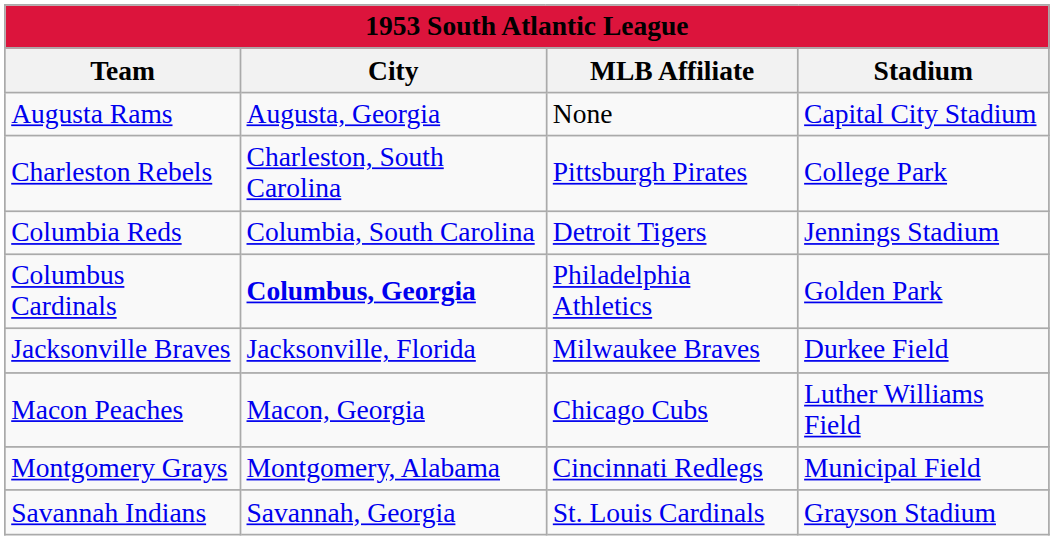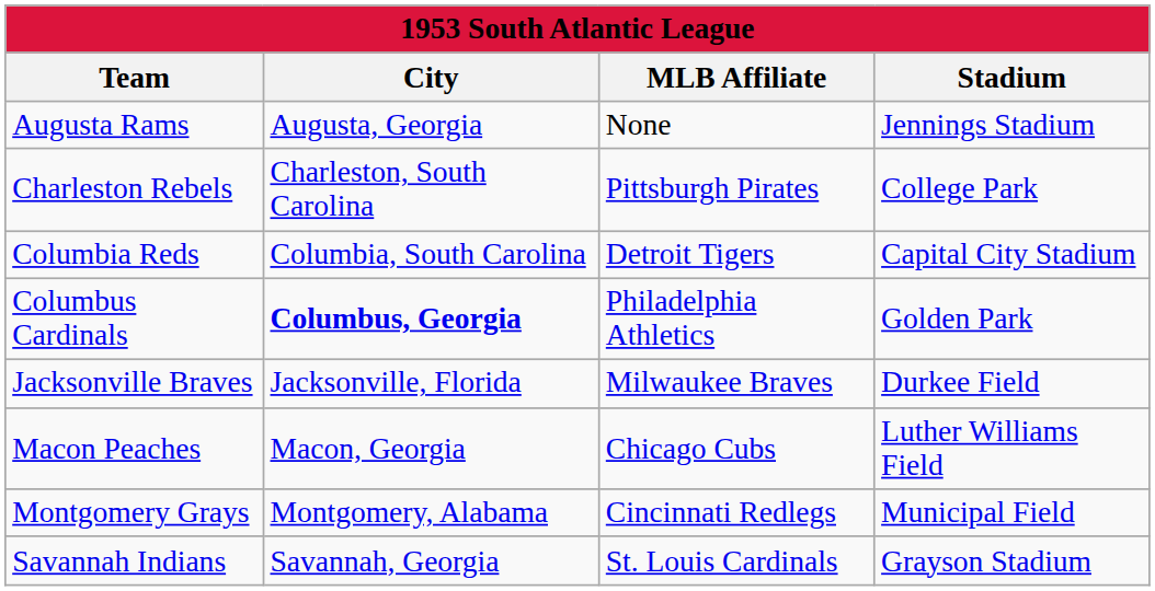Augusta Rams | Stadium: Capital City Stadium -> Jennings Stadium
Columbia Reds | Stadium: Jennings Stadium -> Capital City Stadium
